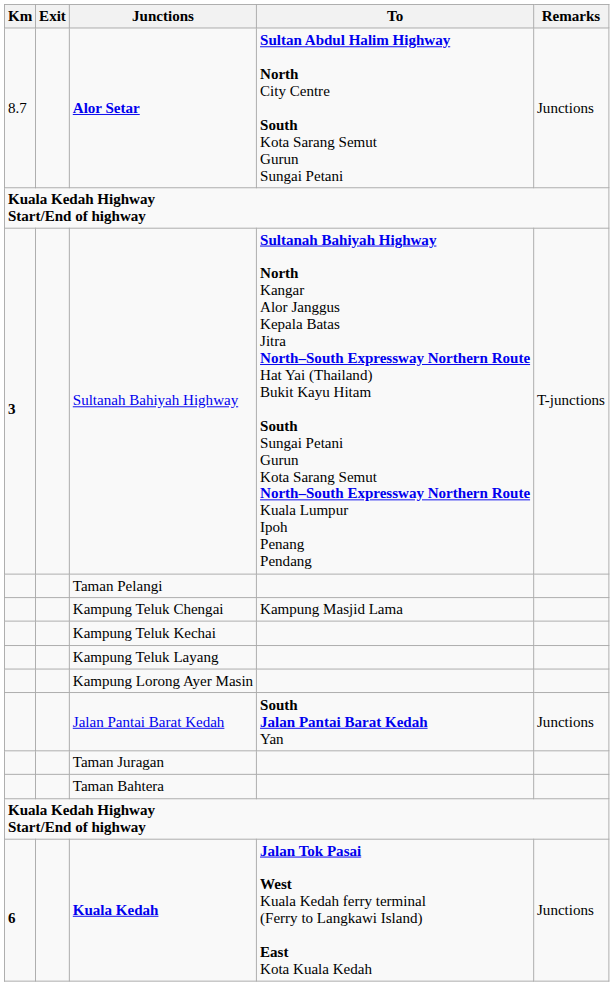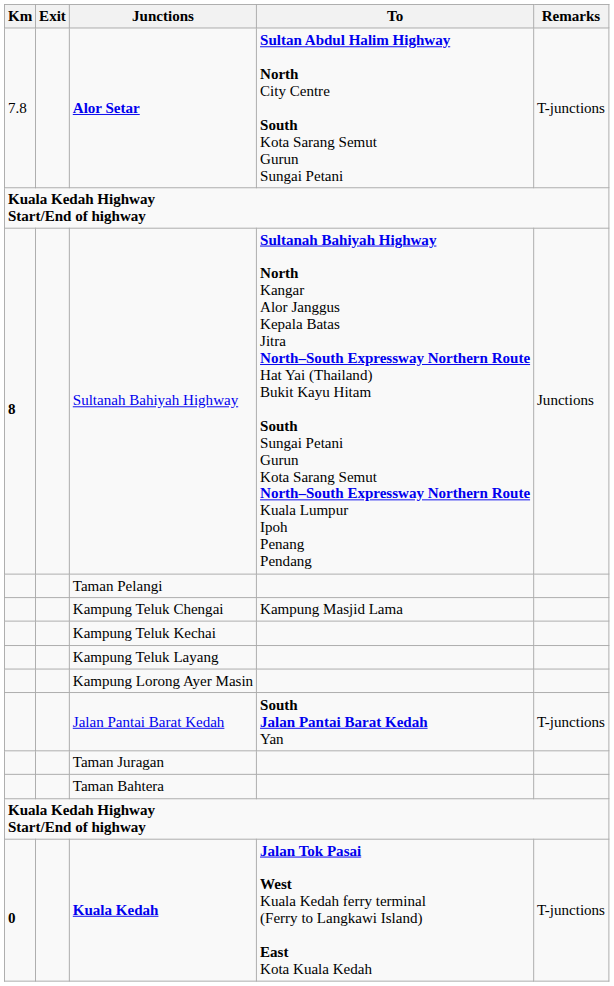Alor Setar | Km: 8.7 -> 7.8
Alor Setar | Remarks: Junctions -> T-junctions
Sultanah Bahiyah Highway | Km: 3 -> 8
Sultanah Bahiyah Highway | Remarks: T-junctions -> Junctions
Jalan Pantai Barat Kedah | Remarks: Junctions -> T-junctions
Kuala Kedah | Km: 6 -> 0
Kuala Kedah | Remarks: Junctions -> T-junctions
